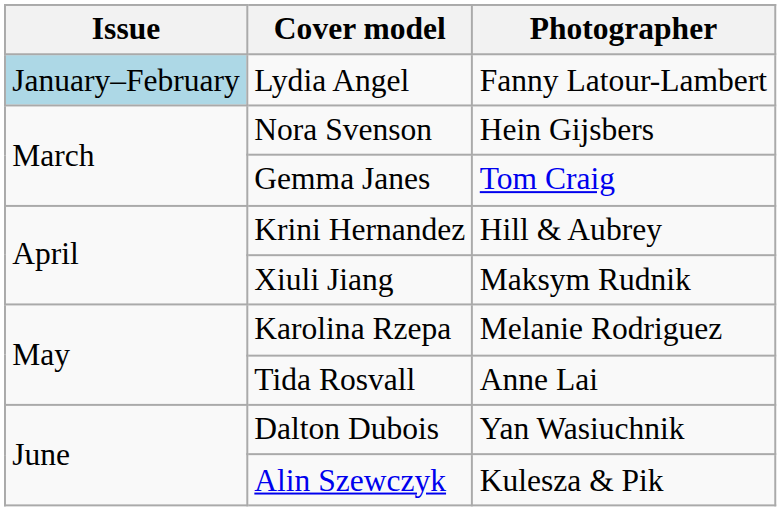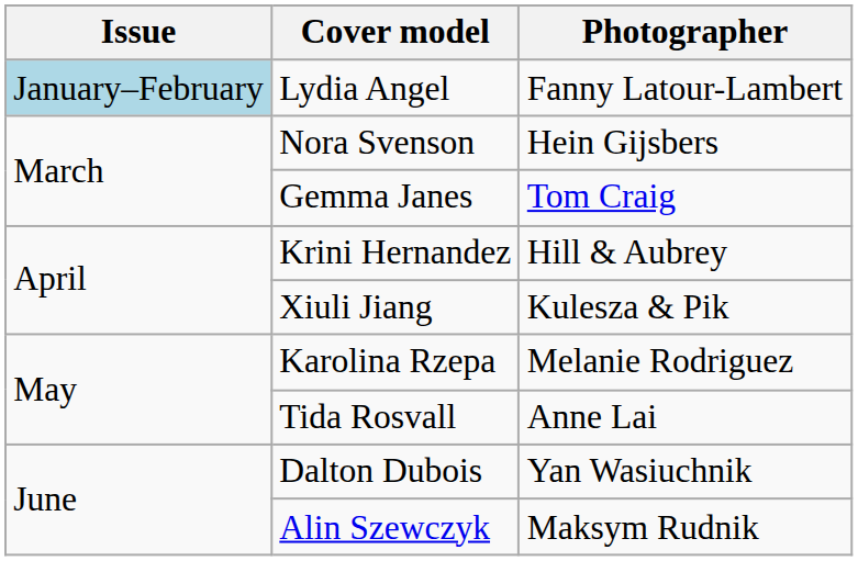Xiuli Jiang | Photographer: Maksym Rudnik -> Kulesza & Pik
Alin Szewczyk | Photographer: Kulesza & Pik -> Maksym Rudnik
